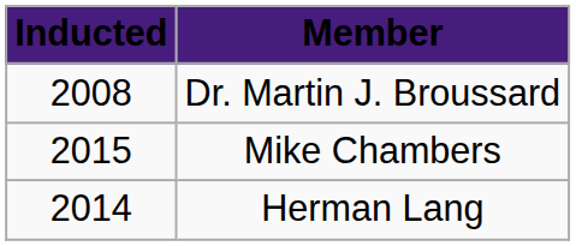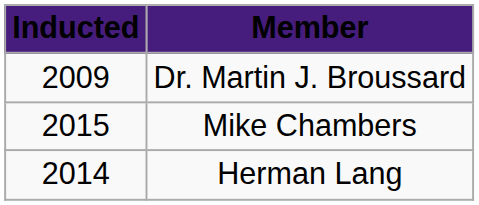Dr. Martin J. Broussard | Inducted: 2008 -> 2009
